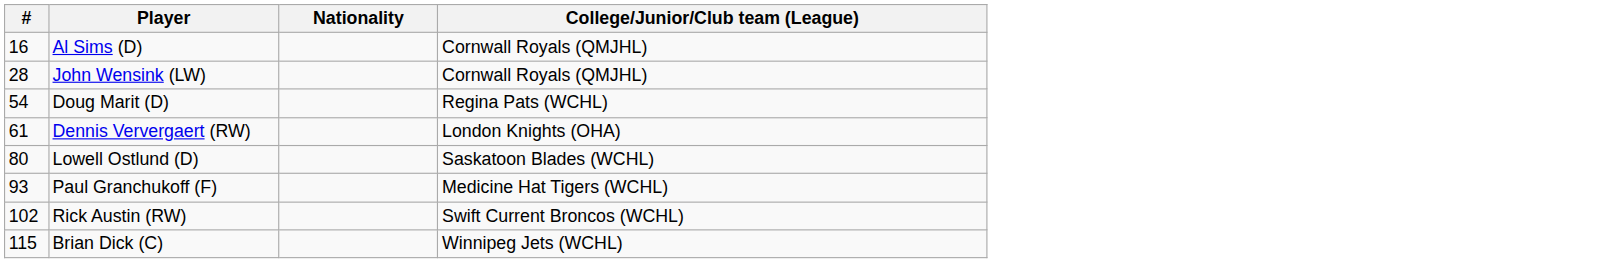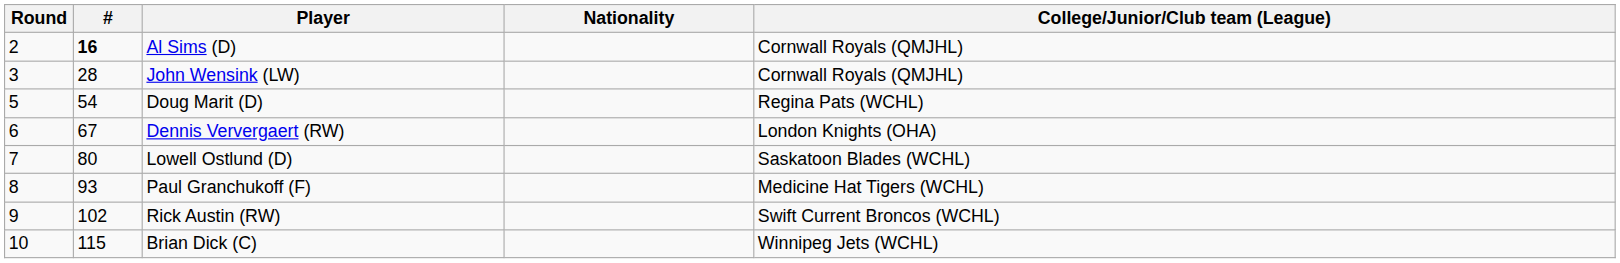+ column: Round | 2 | 3 | 5 | 6 | 7 | 8 | 9 | 10
Al Sims (D) | #: normal -> bold
Dennis Ververgaert (RW) | #: 61 -> 67
